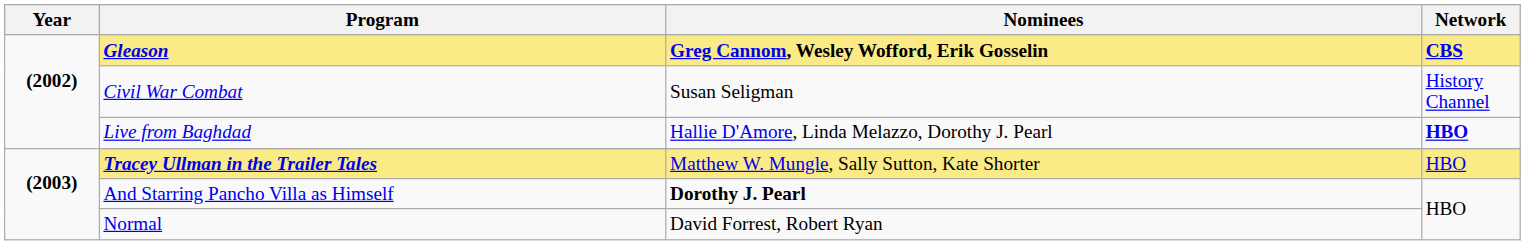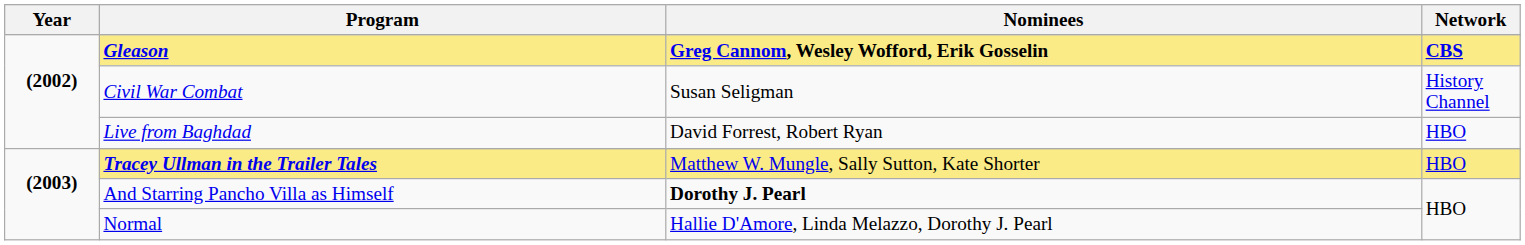Live from Baghdad | Nominees: Hallie D'Amore, Linda Melazzo, Dorothy J. Pearl -> David Forrest, Robert Ryan
Live from Baghdad | Network: bold -> normal
Normal | Nominees: David Forrest, Robert Ryan -> Hallie D'Amore, Linda Melazzo, Dorothy J. Pearl
